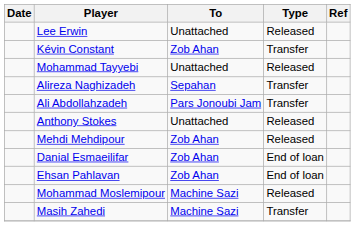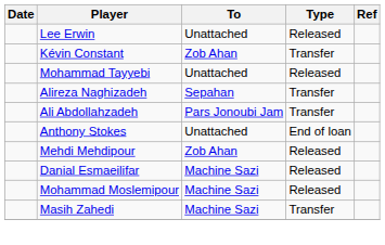Anthony Stokes | Type: Released -> End of loan
Danial Esmaeilifar | To: Zob Ahan -> Machine Sazi
Danial Esmaeilifar | Type: End of loan -> Released
- row: Ehsan Pahlavan | Zob Ahan | End of loan
